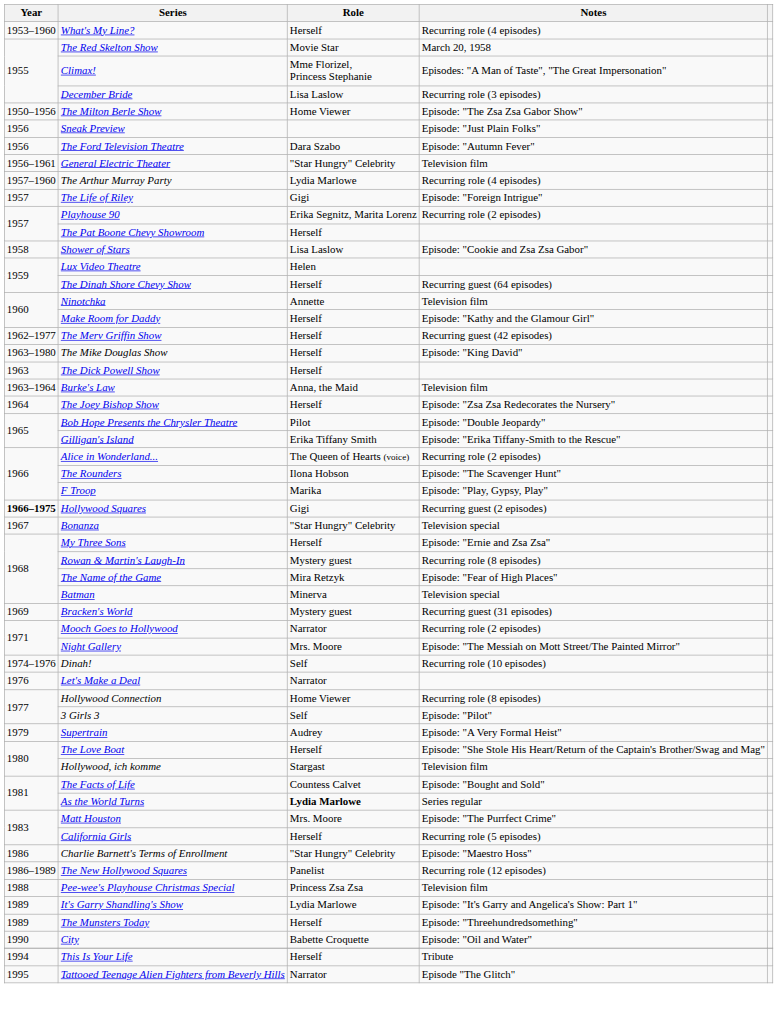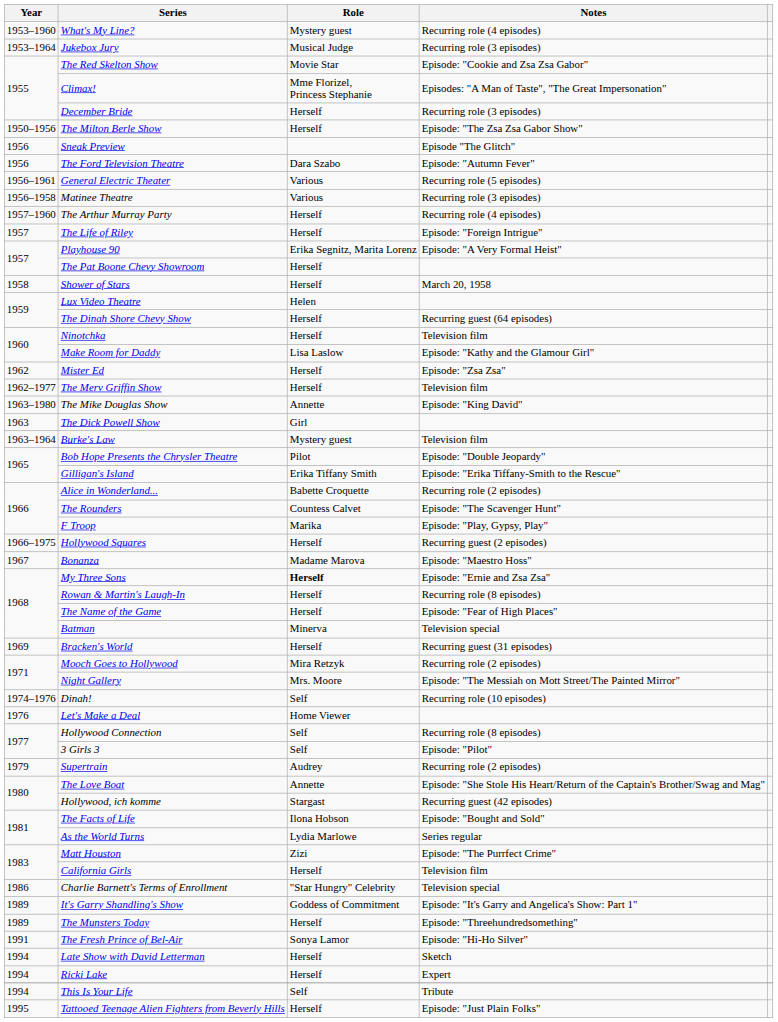What's My Line? | Role: Herself -> Mystery guest
+ row: 1953–1964 | Jukebox Jury | Musical Judge | Recurring role (3 episodes)
The Red Skelton Show | Notes: March 20, 1958 -> Episode: "Cookie and Zsa Zsa Gabor"
December Bride | Role: Lisa Laslow -> Herself
The Milton Berle Show | Role: Home Viewer -> Herself
Sneak Preview | Notes: Episode: "Just Plain Folks" -> Episode "The Glitch"
General Electric Theater | Role: "Star Hungry" Celebrity -> Various
General Electric Theater | Notes: Television film -> Recurring role (5 episodes)
+ row: 1956–1958 | Matinee Theatre | Various | Recurring role (3 episodes)
The Arthur Murray Party | Role: Lydia Marlowe -> Herself
The Life of Riley | Role: Gigi -> Herself
Playhouse 90 | Notes: Recurring role (2 episodes) -> Episode: "A Very Formal Heist"
Shower of Stars | Role: Lisa Laslow -> Herself
Shower of Stars | Notes: Episode: "Cookie and Zsa Zsa Gabor" -> March 20, 1958
Ninotchka | Role: Annette -> Herself
Make Room for Daddy | Role: Herself -> Lisa Laslow
+ row: 1962 | Mister Ed | Herself | Episode: "Zsa Zsa"
The Merv Griffin Show | Notes: Recurring guest (42 episodes) -> Television film
The Mike Douglas Show | Role: Herself -> Annette
The Dick Powell Show | Role: Herself -> Girl
Burke's Law | Role: Anna, the Maid -> Mystery guest
- row: 1964 | The Joey Bishop Show | Herself | Episode: "Zsa Zsa Redecorates the Nursery"
Alice in Wonderland... | Role: The Queen of Hearts (voice) -> Babette Croquette
The Rounders | Role: Ilona Hobson -> Countess Calvet
Hollywood Squares | Year: bold -> normal
Hollywood Squares | Role: Gigi -> Herself
Bonanza | Role: "Star Hungry" Celebrity -> Madame Marova
Bonanza | Notes: Television special -> Episode: "Maestro Hoss"
My Three Sons | Role: normal -> bold
Rowan & Martin's Laugh-In | Role: Mystery guest -> Herself
The Name of the Game | Role: Mira Retzyk -> Herself
Bracken's World | Role: Mystery guest -> Herself
Mooch Goes to Hollywood | Role: Narrator -> Mira Retzyk
Let's Make a Deal | Role: Narrator -> Home Viewer
Hollywood Connection | Role: Home Viewer -> Self
Supertrain | Notes: Episode: "A Very Formal Heist" -> Recurring role (2 episodes)
The Love Boat | Role: Herself -> Annette
Hollywood, ich komme | Notes: Television film -> Recurring guest (42 episodes)
The Facts of Life | Role: Countess Calvet -> Ilona Hobson
As the World Turns | Role: bold -> normal
Matt Houston | Role: Mrs. Moore -> Zizi
California Girls | Notes: Recurring role (5 episodes) -> Television film
Charlie Barnett's Terms of Enrollment | Notes: Episode: "Maestro Hoss" -> Television special
- row: 1986–1989 | The New Hollywood Squares | Panelist | Recurring role (12 episodes)
- row: 1988 | Pee-wee's Playhouse Christmas Special | Princess Zsa Zsa | Television film
It's Garry Shandling's Show | Role: Lydia Marlowe -> Goddess of Commitment
- row: 1990 | City | Babette Croquette | Episode: "Oil and Water"
+ row: 1991 | The Fresh Prince of Bel-Air | Sonya Lamor | Episode: "Hi-Ho Silver"
+ row: 1994 | Late Show with David Letterman | Herself | Sketch
+ row: 1994 | Ricki Lake | Herself | Expert
This Is Your Life | Role: Herself -> Self
Tattooed Teenage Alien Fighters from Beverly Hills | Role: Narrator -> Herself
Tattooed Teenage Alien Fighters from Beverly Hills | Notes: Episode "The Glitch" -> Episode: "Just Plain Folks"
